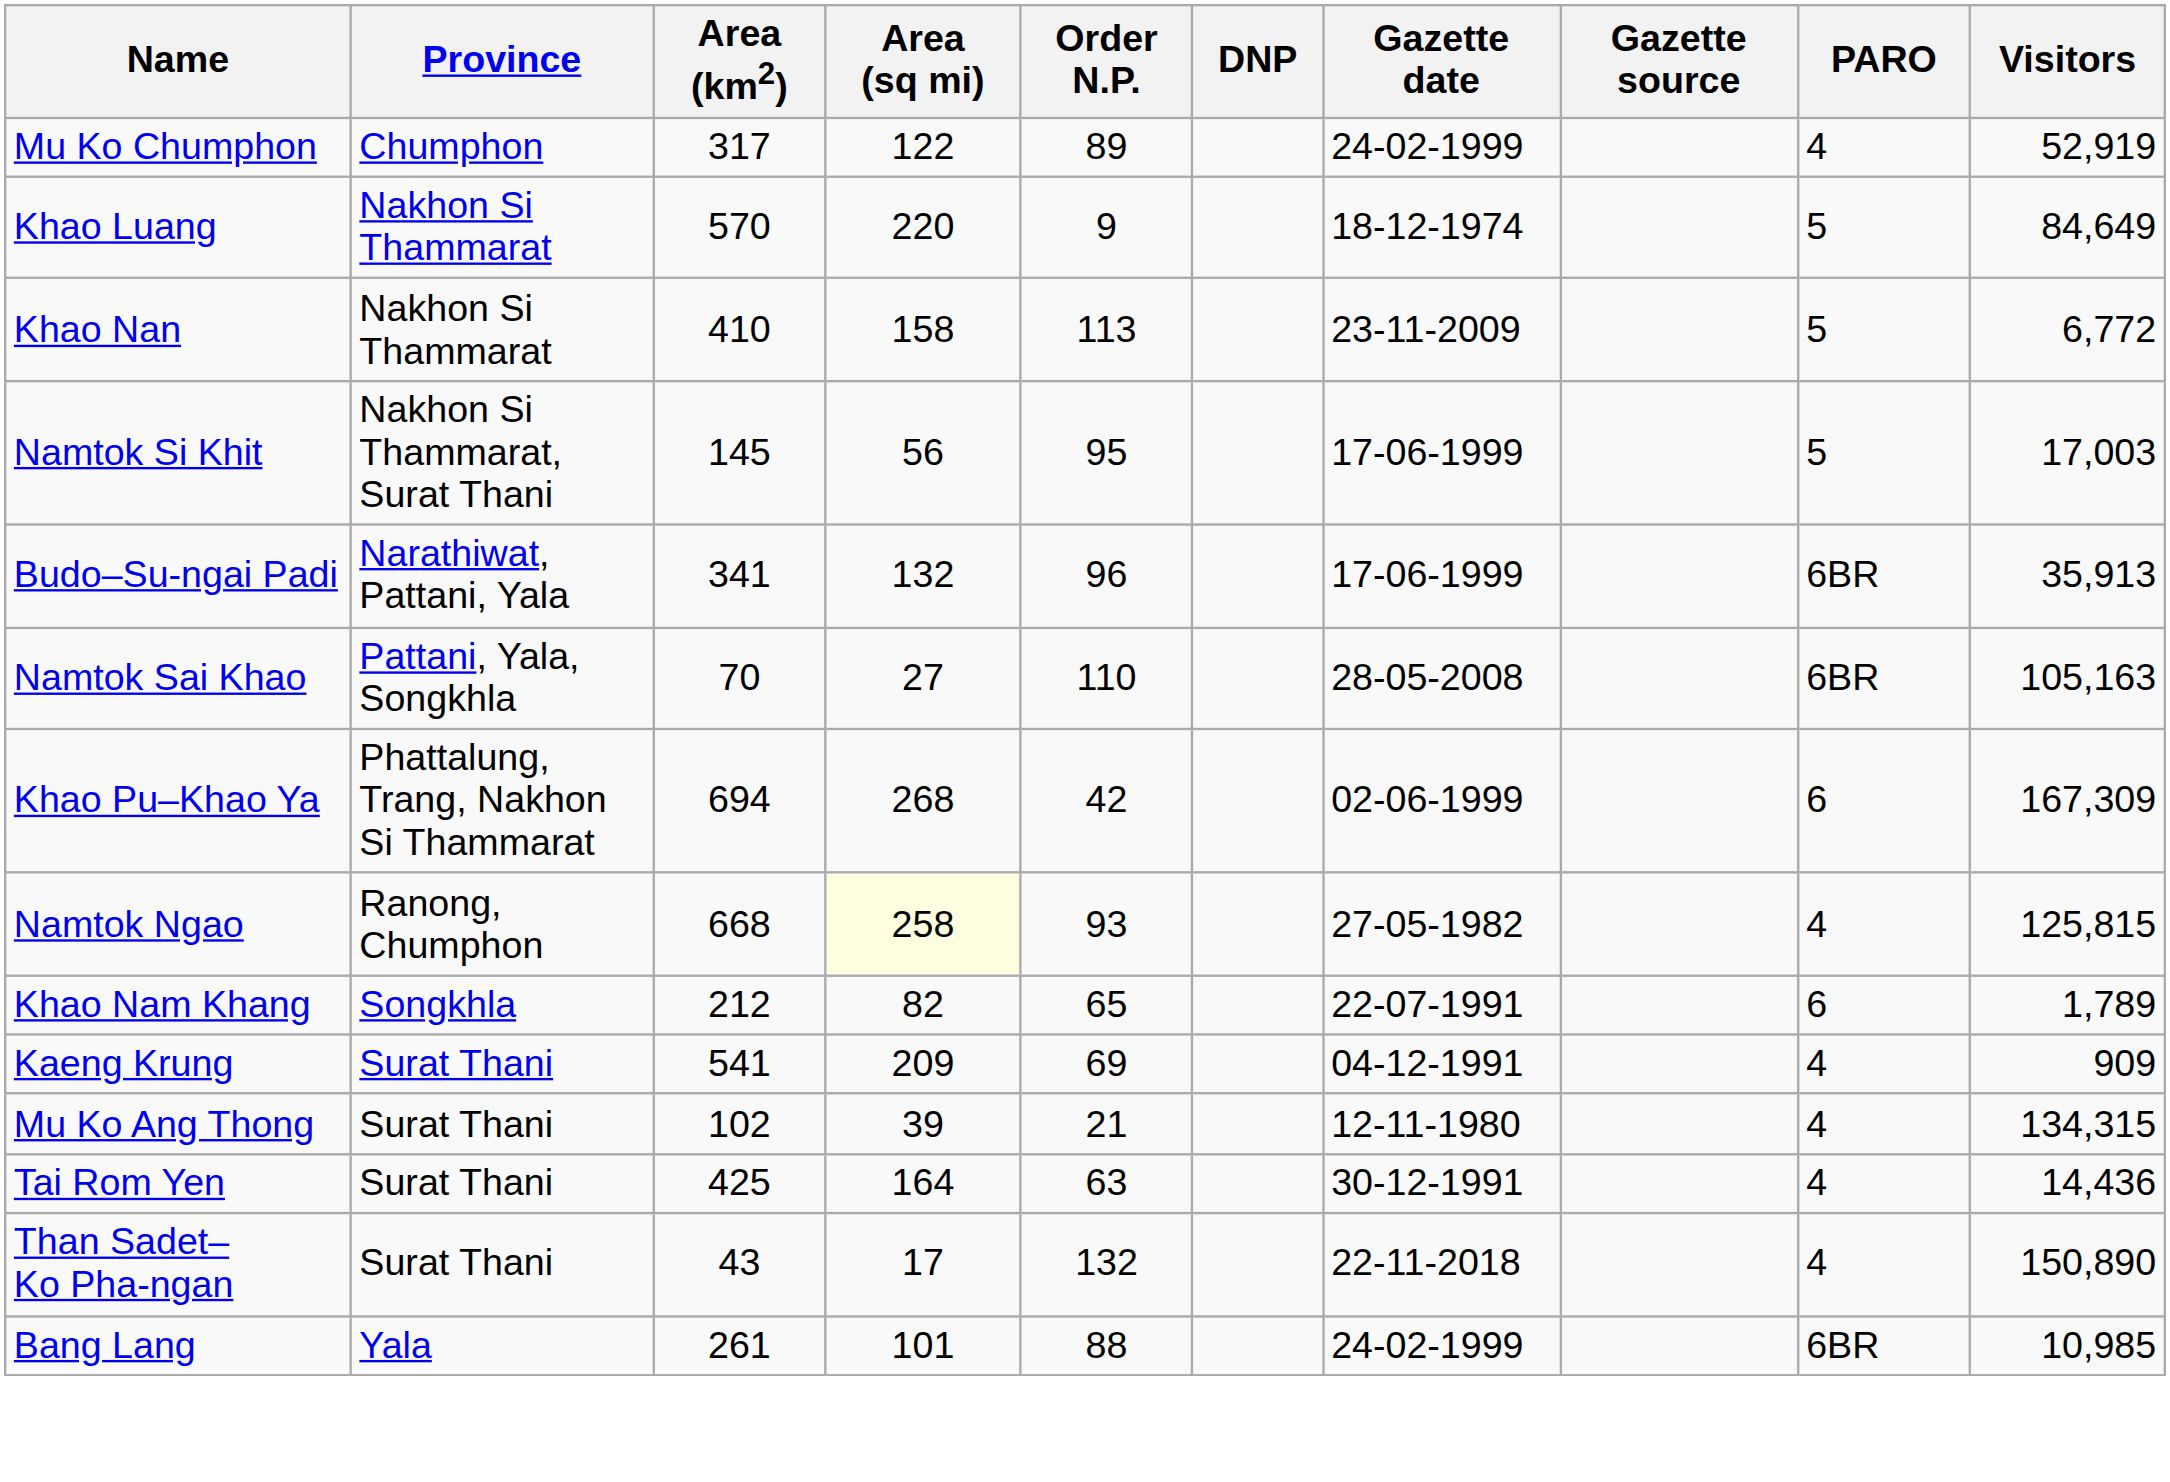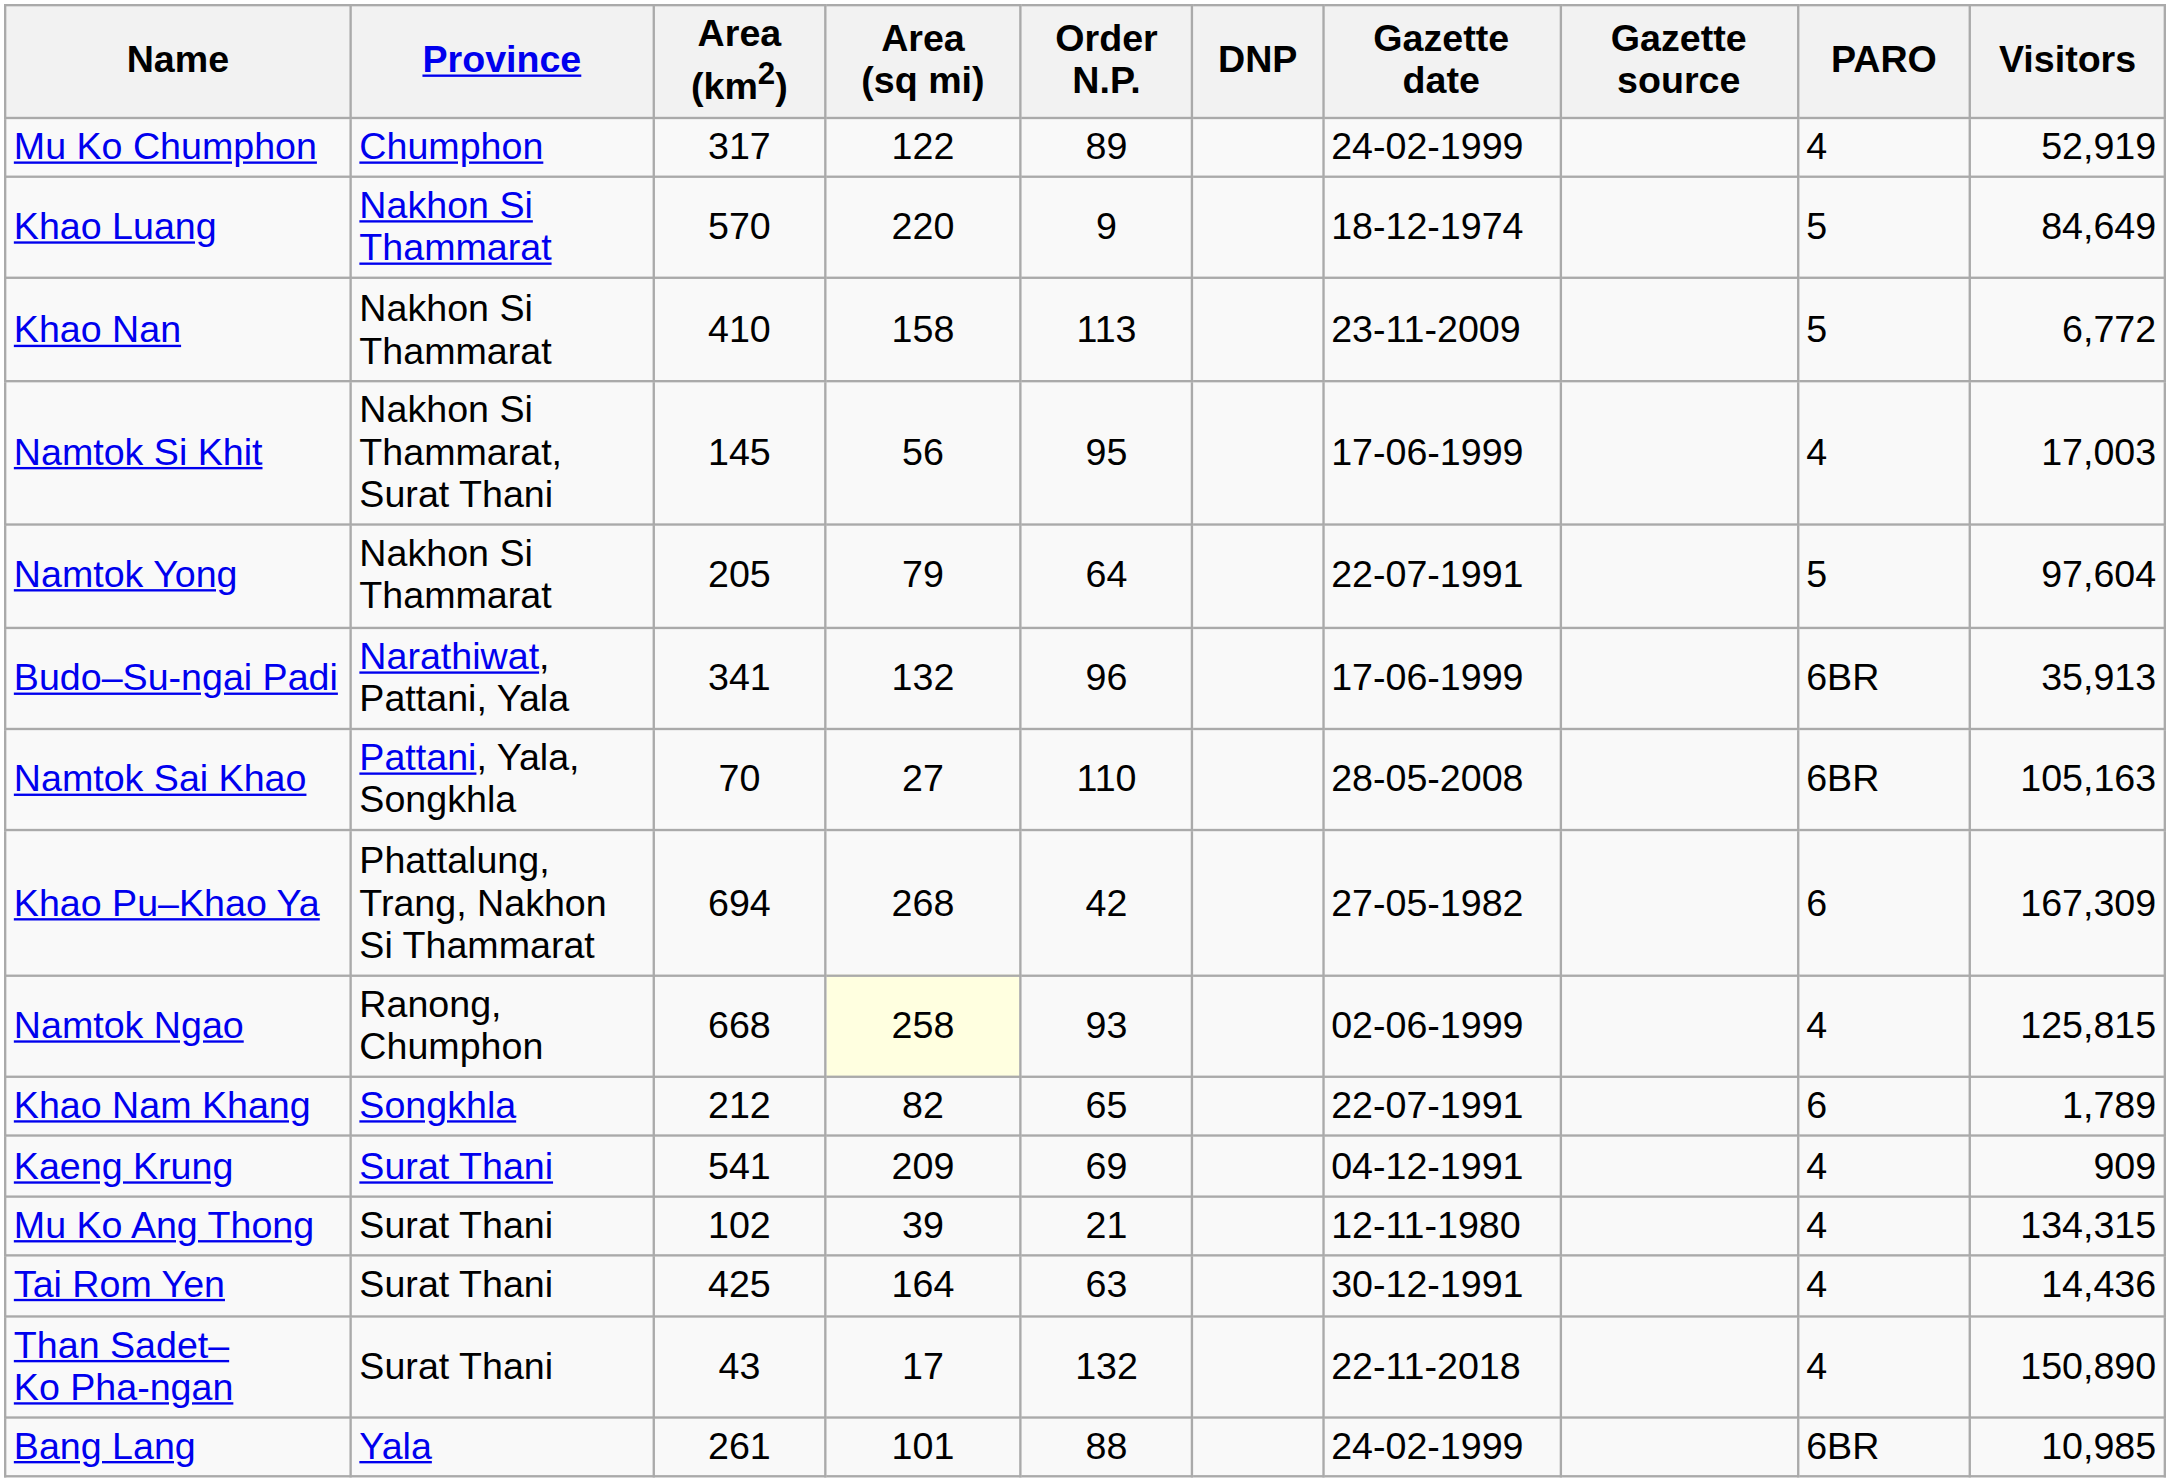Namtok Si Khit | PARO: 5 -> 4
+ row: Namtok Yong | Nakhon Si Thammarat | 205 | 79 | 64 | 22-07-1991 | 5 | 97,604
Khao Pu–Khao Ya | Gazette date: 02-06-1999 -> 27-05-1982
Namtok Ngao | Gazette date: 27-05-1982 -> 02-06-1999
